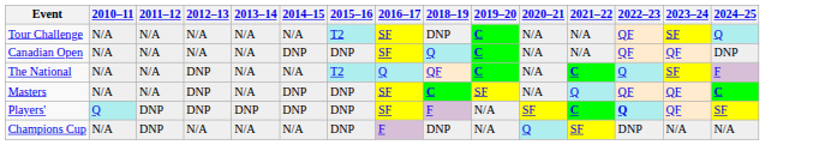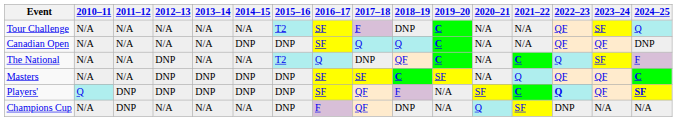+ column: 2017–18 | F | Q | DNP | SF | QF | QF
Masters | 2013–14: N/A -> DNP
Players' | 2024–25: normal -> bold
